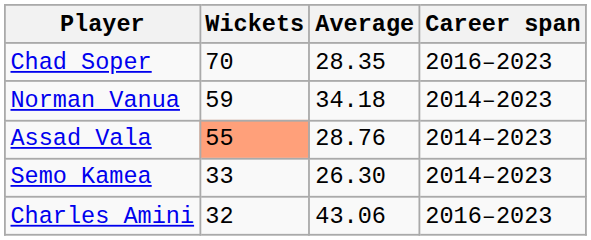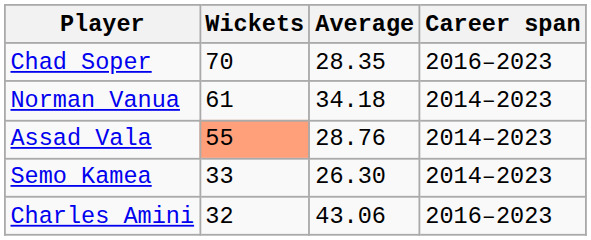Norman Vanua | Wickets: 59 -> 61
